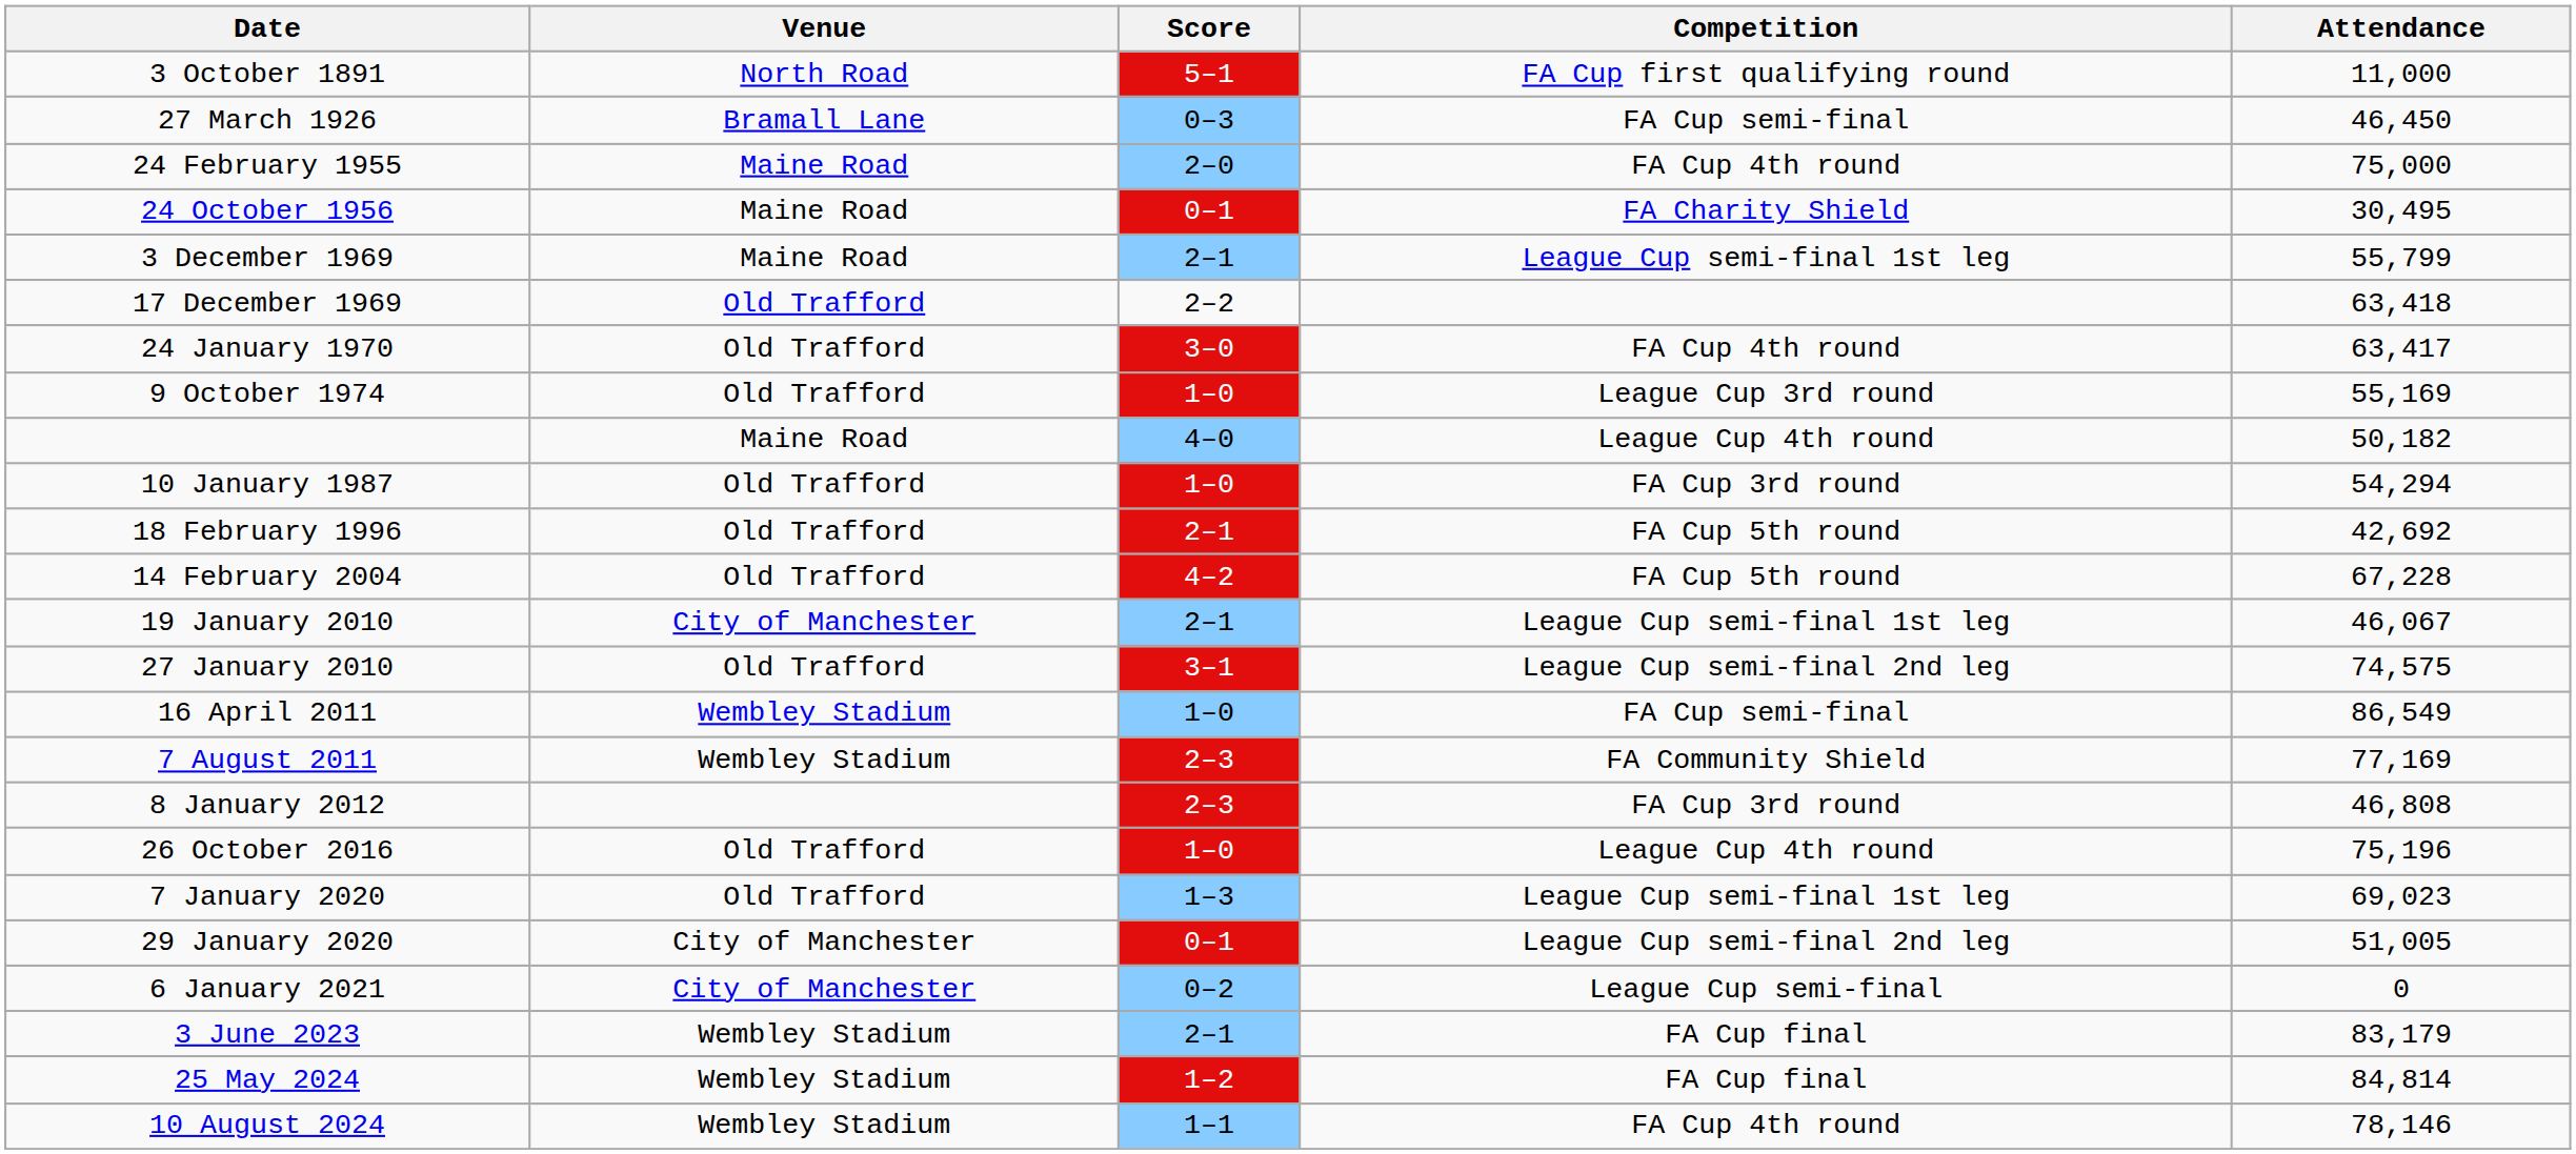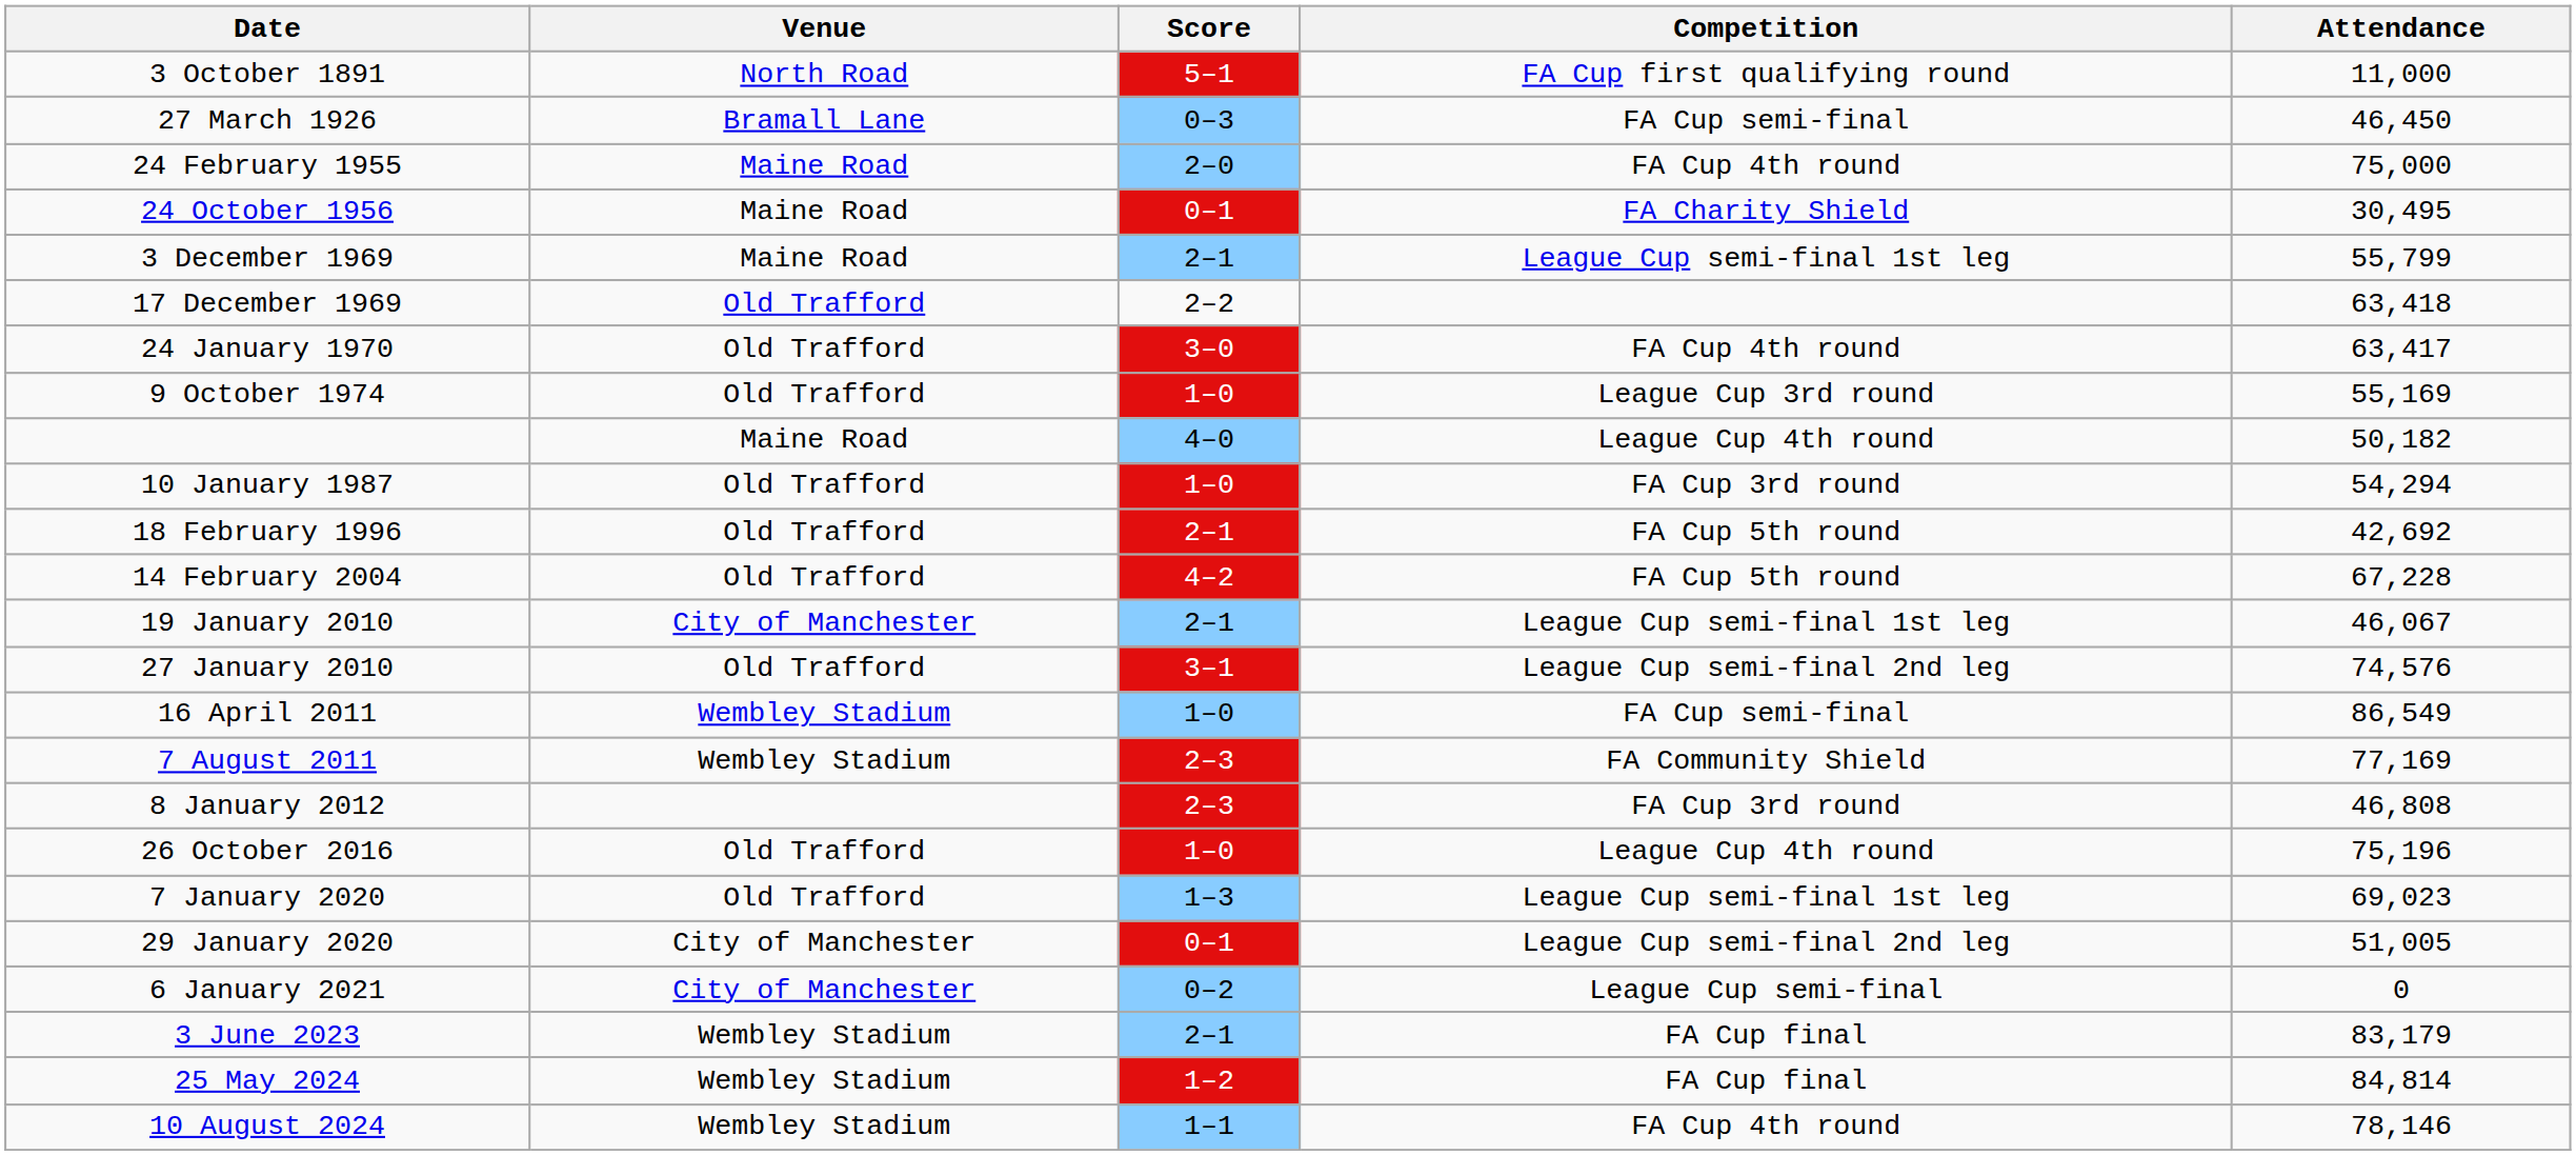27 January 2010 | Attendance: 74,575 -> 74,576
